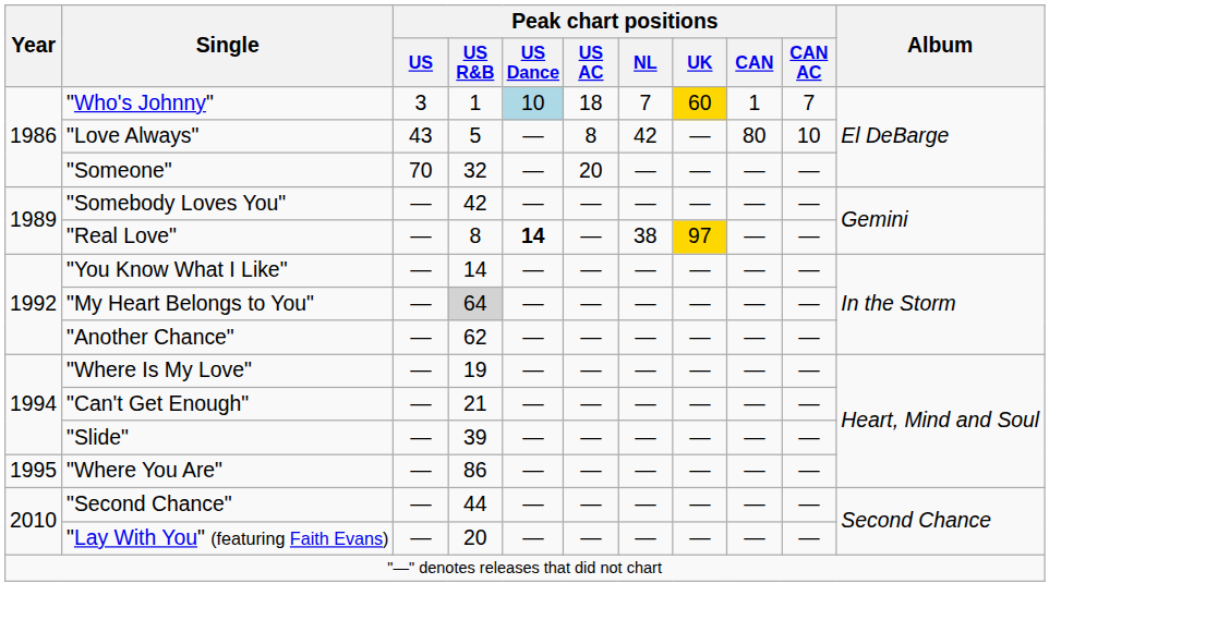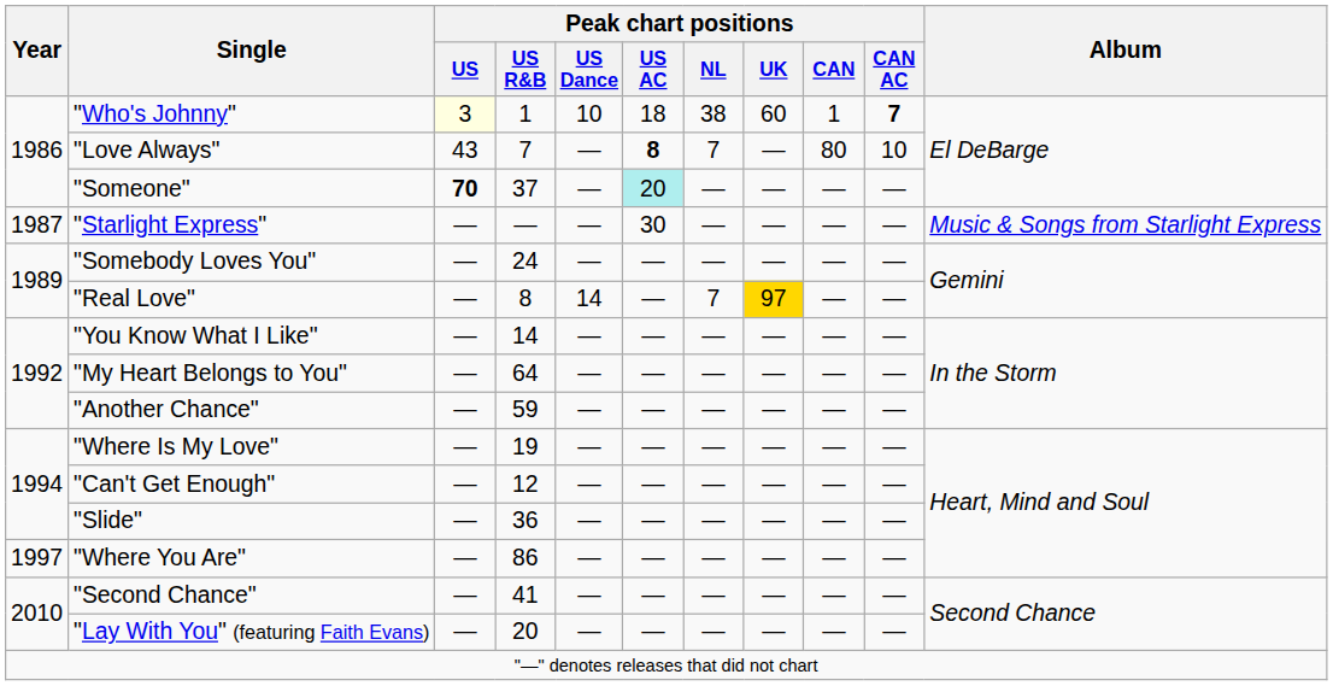"Who's Johnny" | Peak chart positions / US: no background -> lightyellow background
"Who's Johnny" | Peak chart positions / US Dance: lightblue background -> no background
"Who's Johnny" | Peak chart positions / NL: 7 -> 38
"Who's Johnny" | Peak chart positions / UK: gold background -> no background
"Who's Johnny" | Peak chart positions / CAN AC: normal -> bold
"Love Always" | Peak chart positions / US R&B: 5 -> 7
"Love Always" | Peak chart positions / US AC: normal -> bold
"Love Always" | Peak chart positions / NL: 42 -> 7
"Someone" | Peak chart positions / US: normal -> bold
"Someone" | Peak chart positions / US R&B: 32 -> 37
"Someone" | Peak chart positions / US AC: no background -> paleturquoise background
+ row: 1987 | "Starlight Express" | — | — | — | 30 | — | — | — | — | Music & Songs from Starlight Express
"Somebody Loves You" | Peak chart positions / US R&B: 42 -> 24
"Real Love" | Peak chart positions / US Dance: bold -> normal
"Real Love" | Peak chart positions / NL: 38 -> 7
"My Heart Belongs to You" | Peak chart positions / US R&B: lightgrey background -> no background
"Another Chance" | Peak chart positions / US R&B: 62 -> 59
"Can't Get Enough" | Peak chart positions / US R&B: 21 -> 12
"Slide" | Peak chart positions / US R&B: 39 -> 36
"Where You Are" | Year: 1995 -> 1997
"Second Chance" | Peak chart positions / US R&B: 44 -> 41
